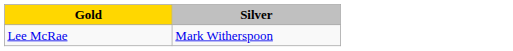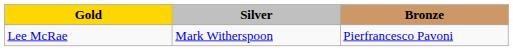+ column: Bronze | Pierfrancesco Pavoni
